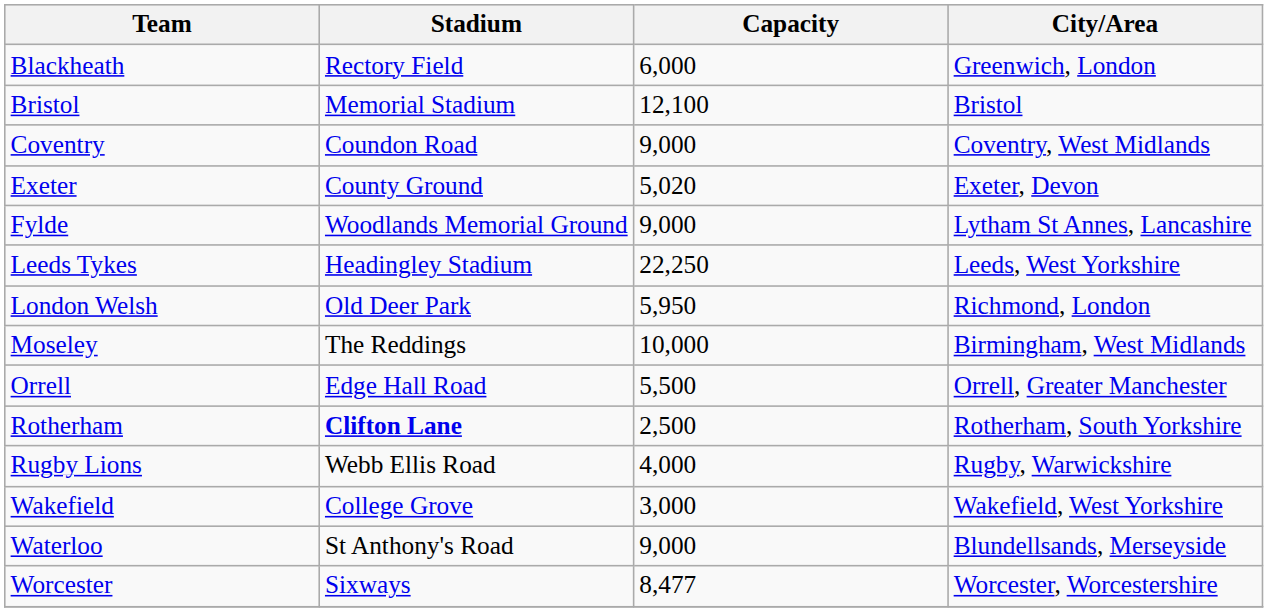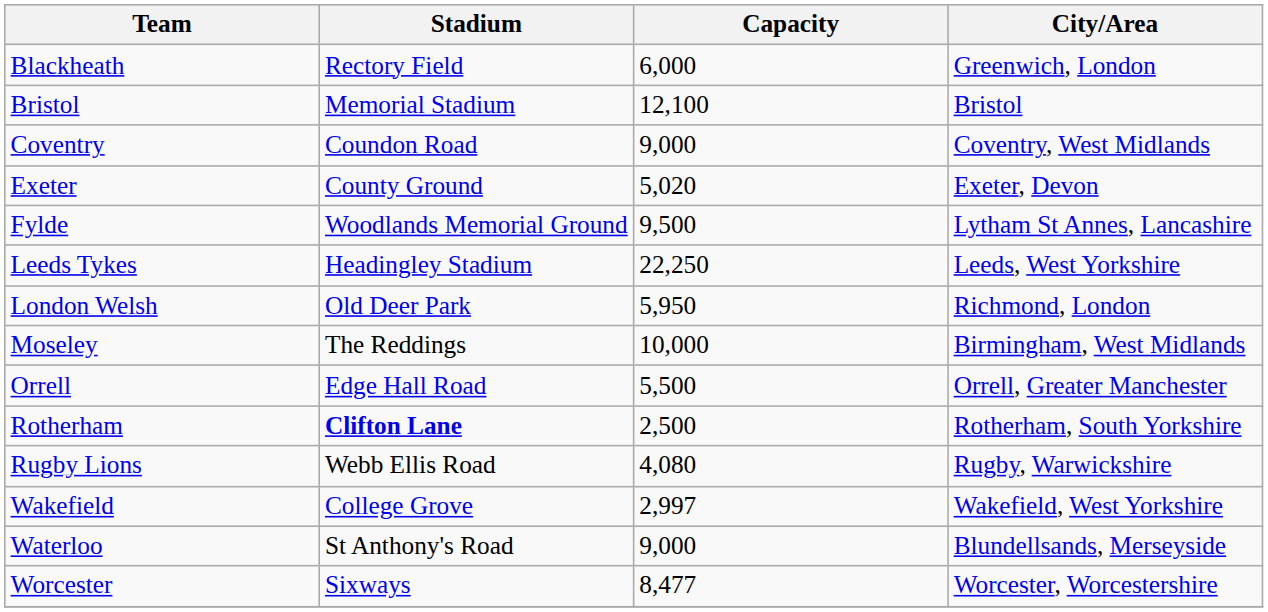Fylde | Capacity: 9,000 -> 9,500
Rugby Lions | Capacity: 4,000 -> 4,080
Wakefield | Capacity: 3,000 -> 2,997
